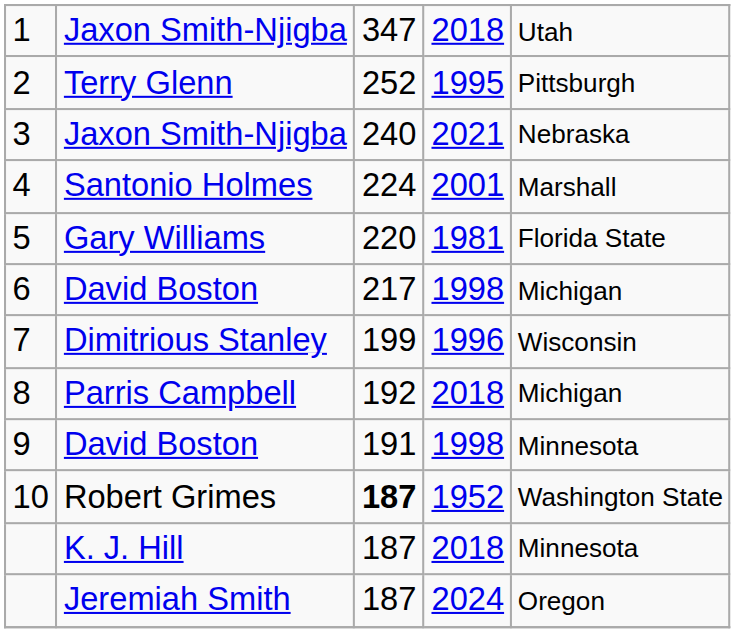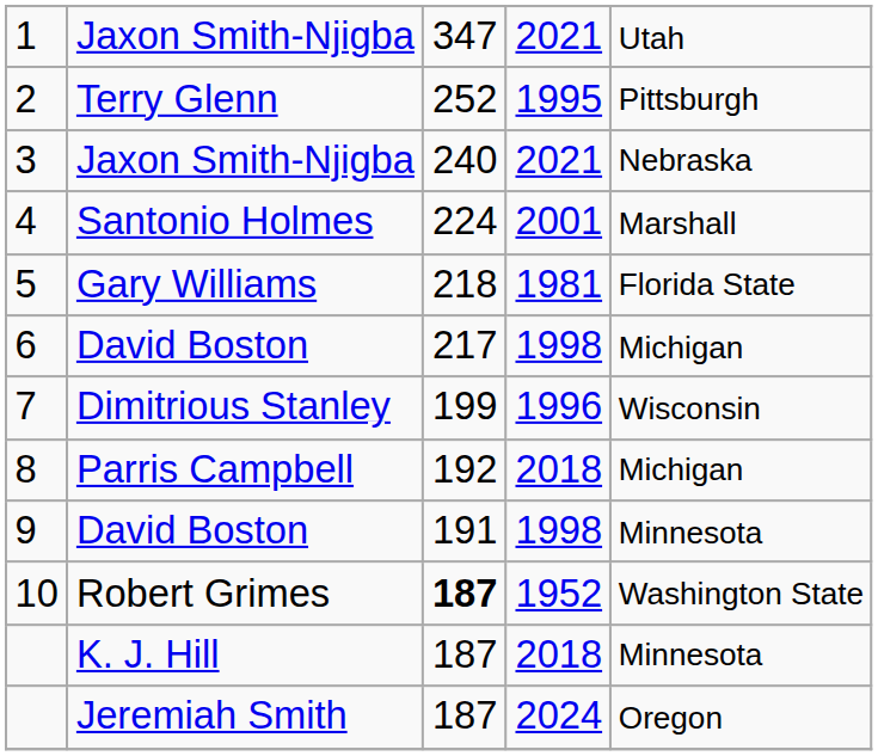1 | column 4: 2018 -> 2021
5 | column 3: 220 -> 218
